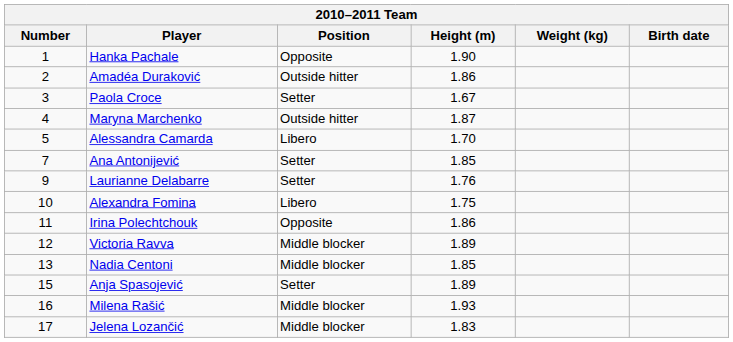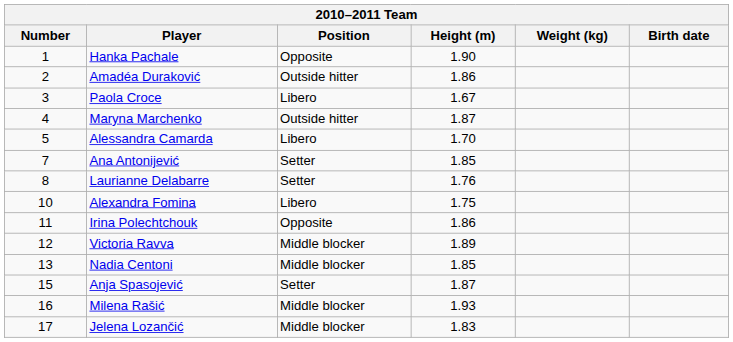Paola Croce | Position: Setter -> Libero
Laurianne Delabarre | Number: 9 -> 8
Anja Spasojević | Height (m): 1.89 -> 1.87
